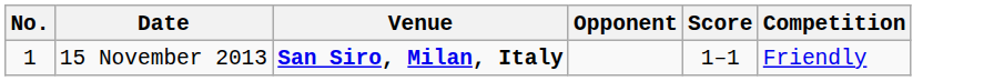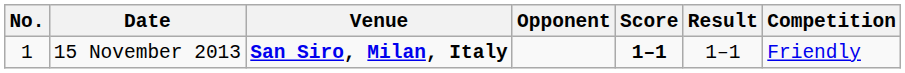+ column: Result | 1–1
15 November 2013 | Score: normal -> bold
